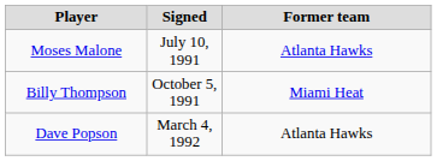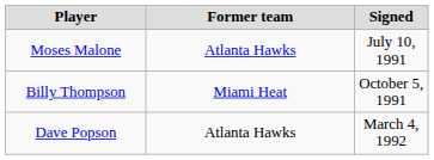columns swapped: Signed <-> Former team
